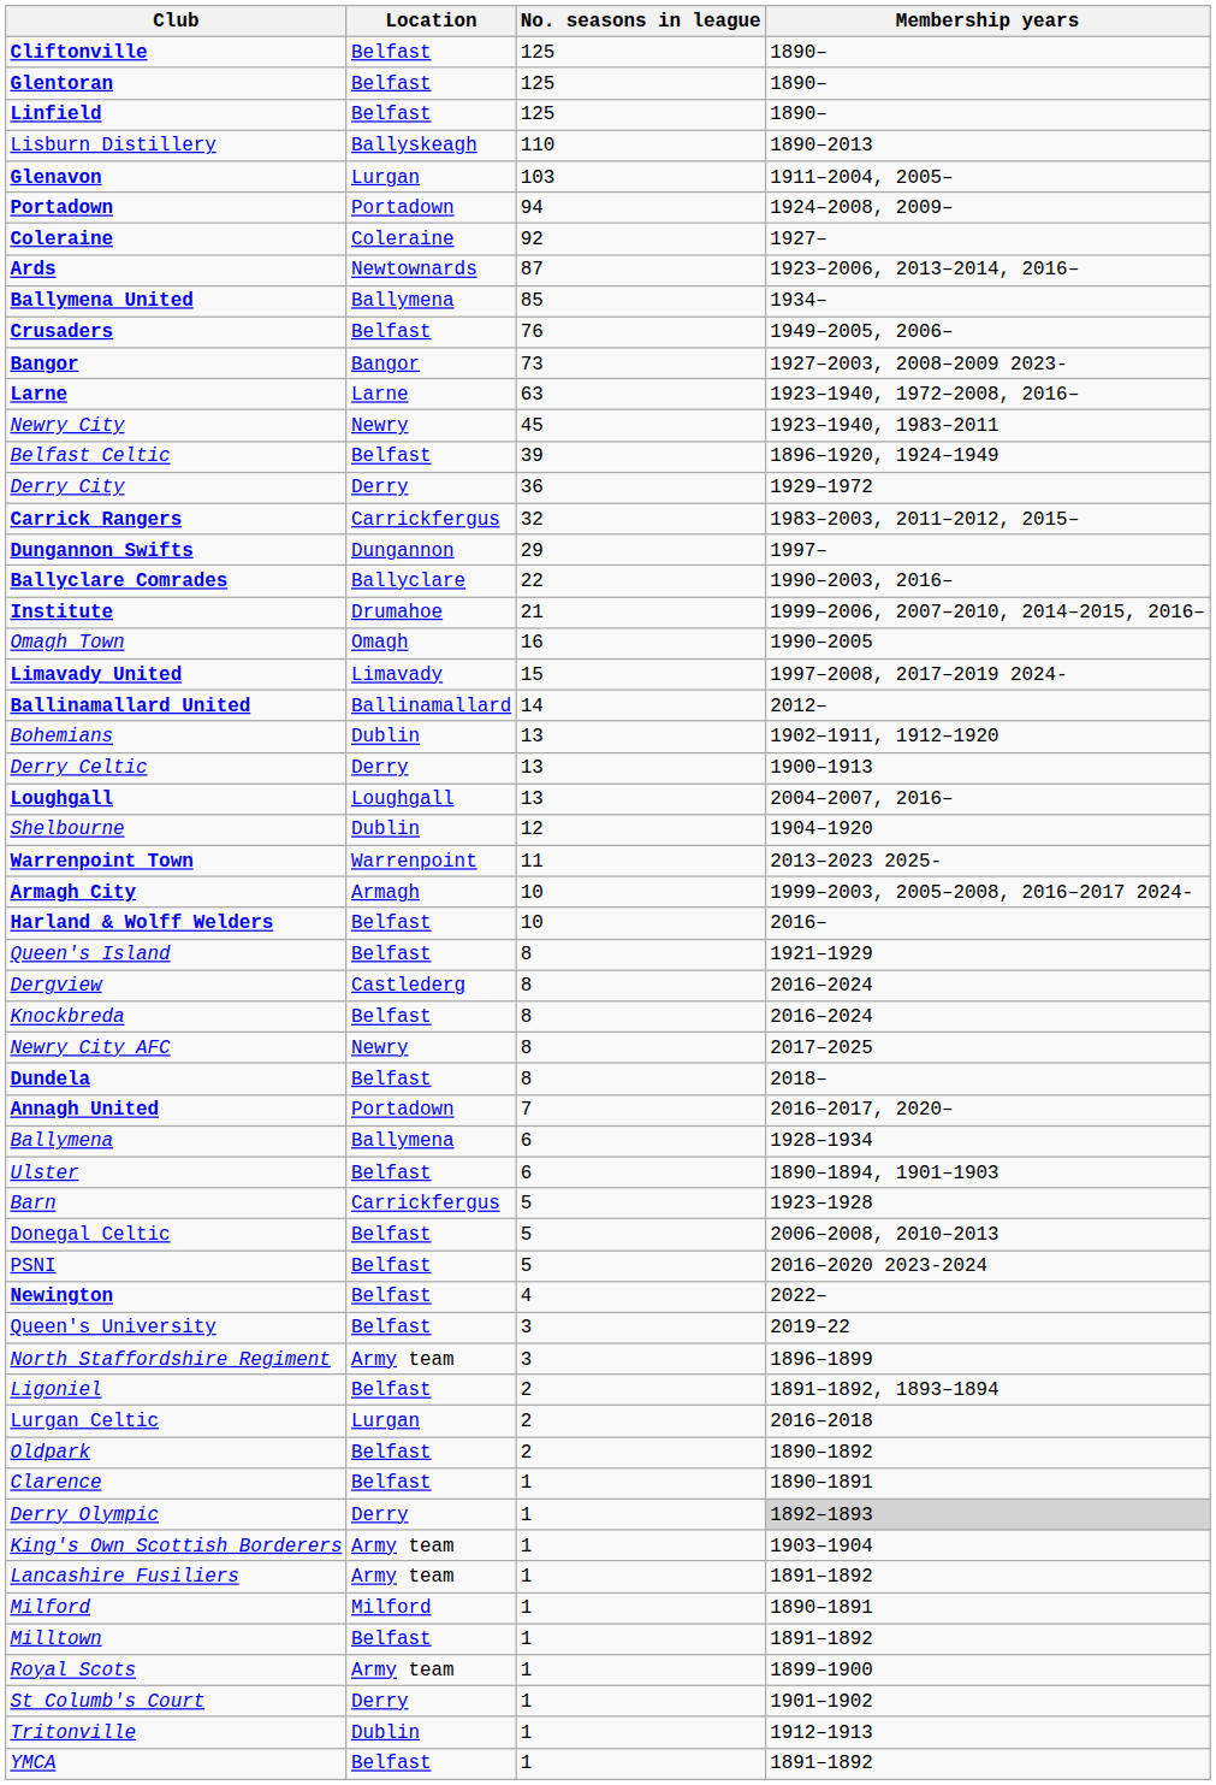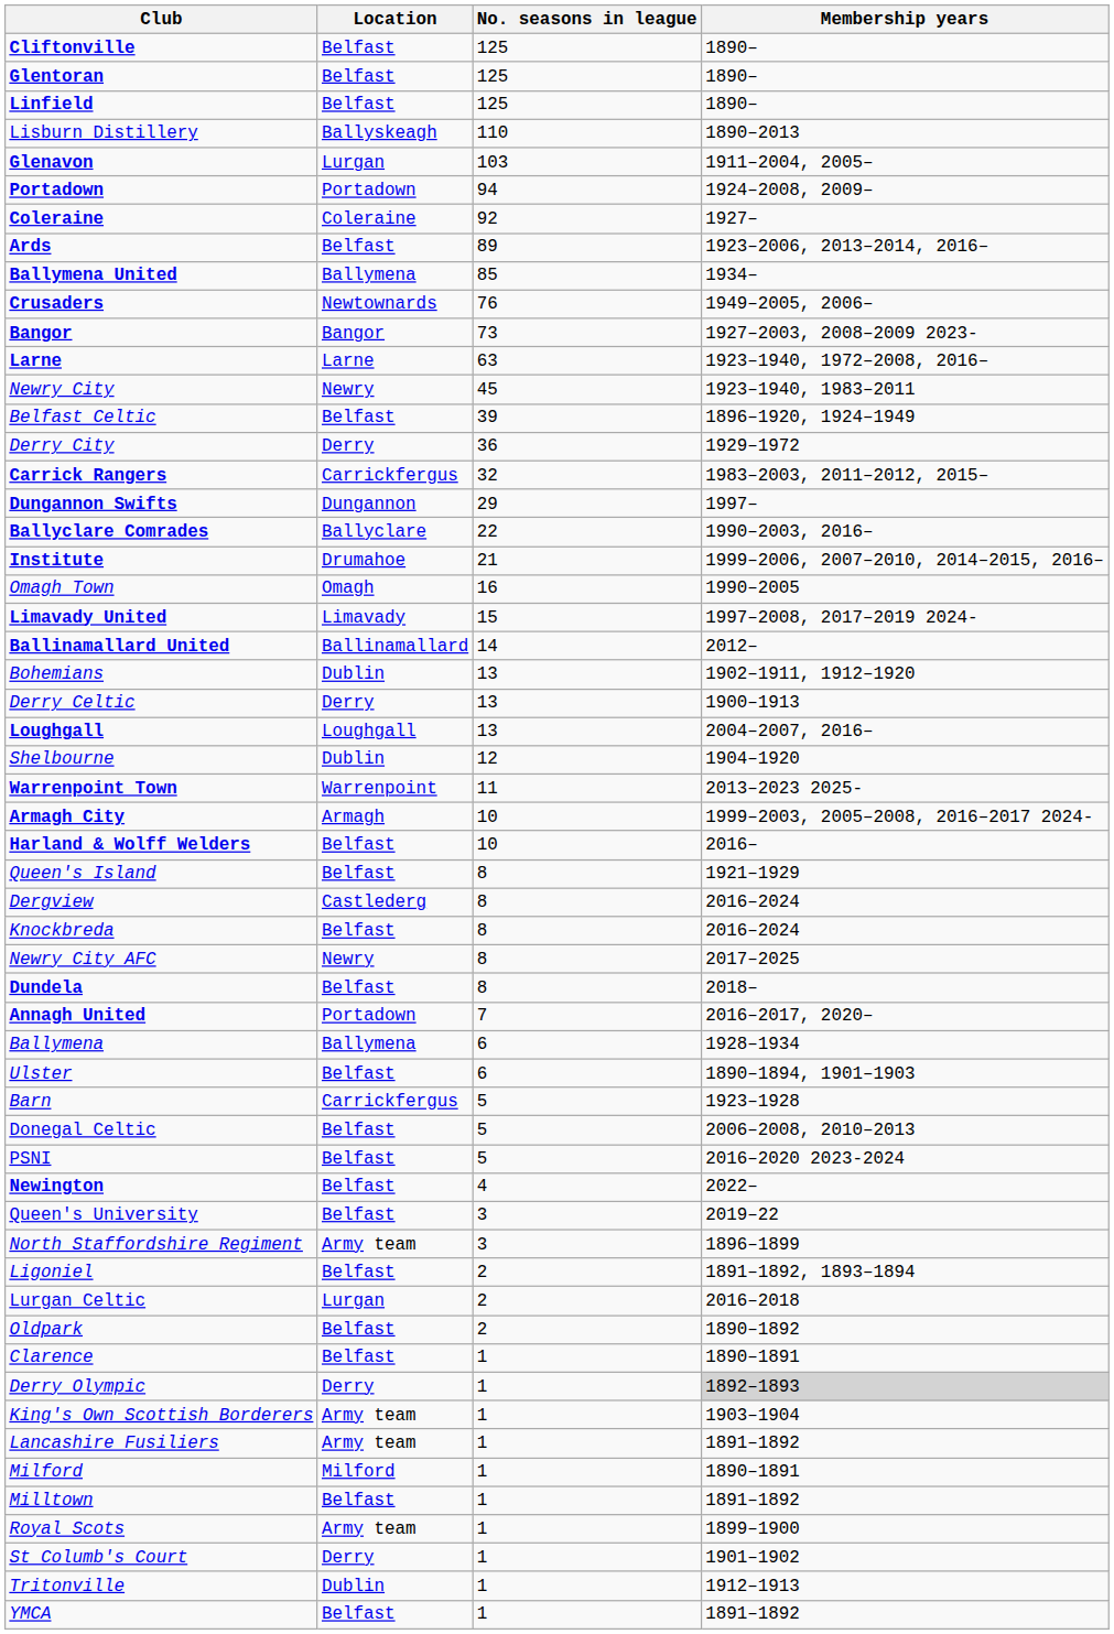Ards | Location: Newtownards -> Belfast
Ards | No. seasons in league: 87 -> 89
Crusaders | Location: Belfast -> Newtownards
